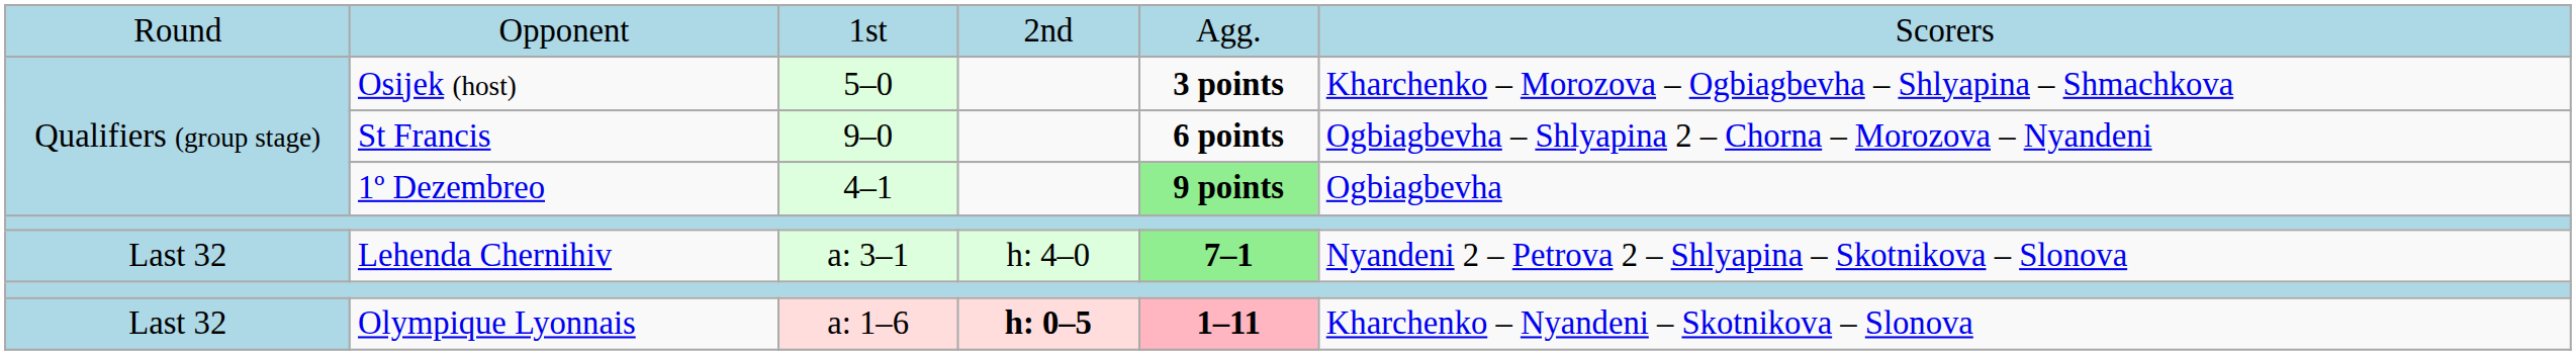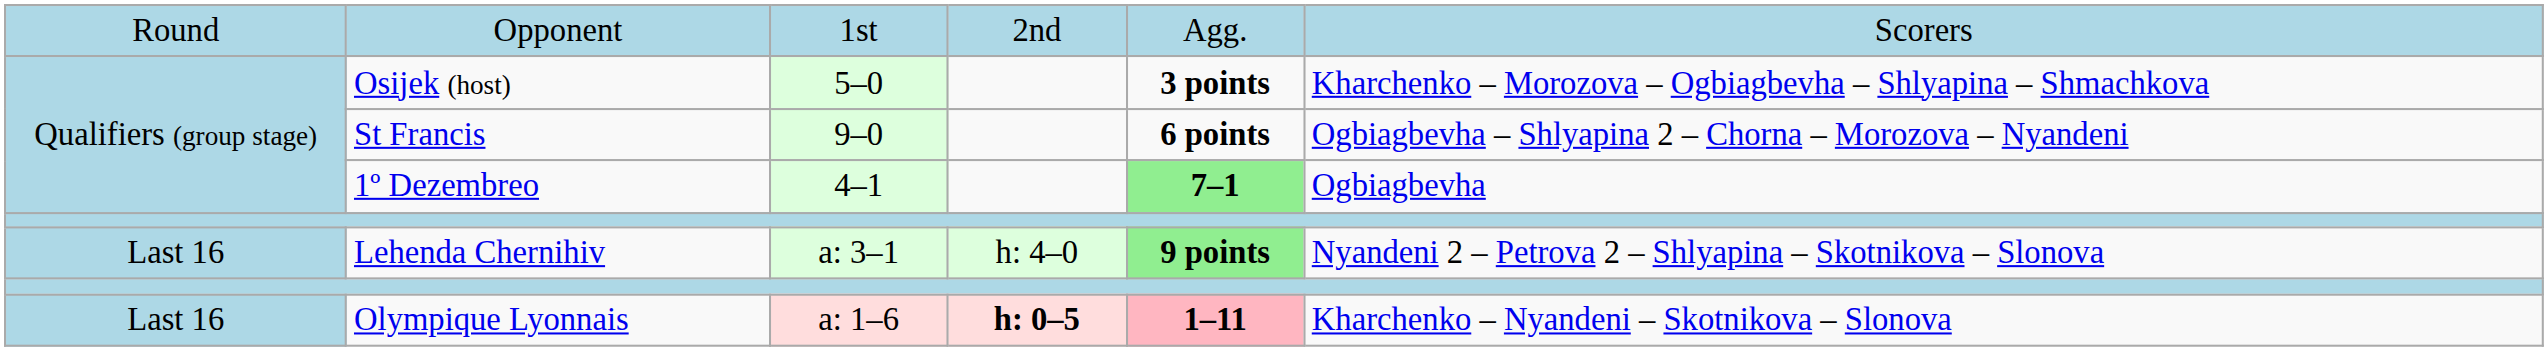1º Dezembreo | column 5: 9 points -> 7–1
Lehenda Chernihiv | column 1: Last 32 -> Last 16
Lehenda Chernihiv | column 5: 7–1 -> 9 points
Olympique Lyonnais | column 1: Last 32 -> Last 16
